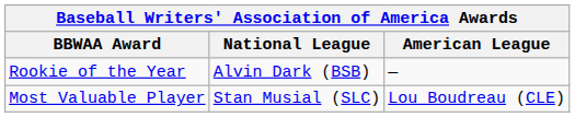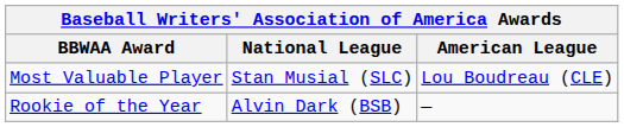rows swapped: Rookie of the Year <-> Most Valuable Player
